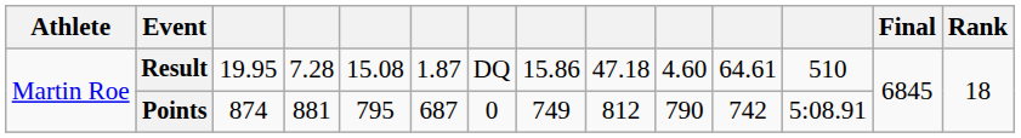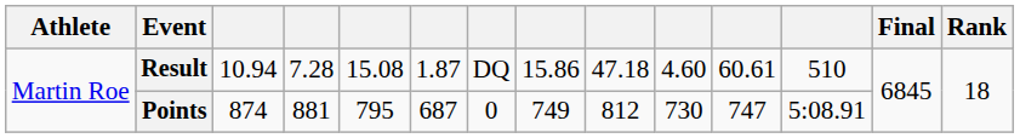Result | column 3: 19.95 -> 10.94
Result | column 11: 64.61 -> 60.61
Points | column 10: 790 -> 730
Points | column 11: 742 -> 747
